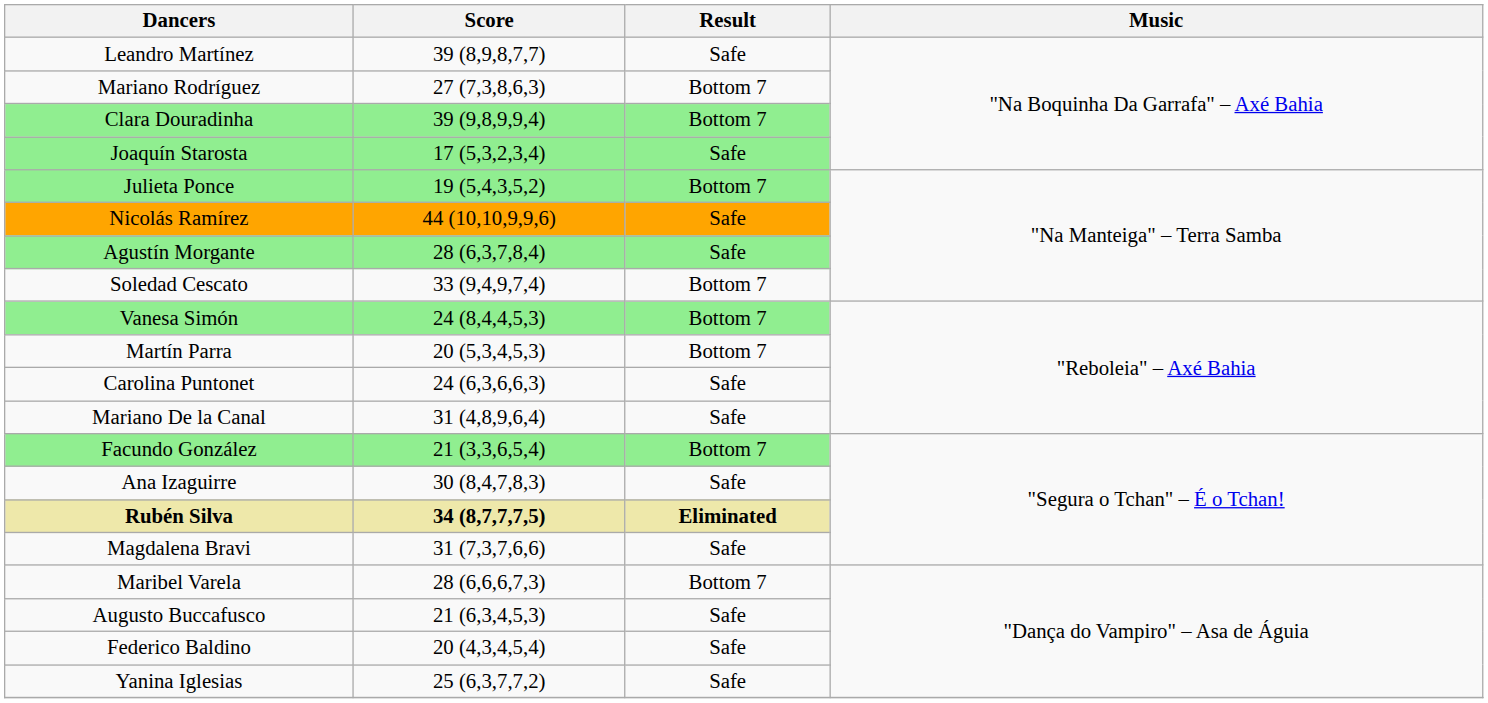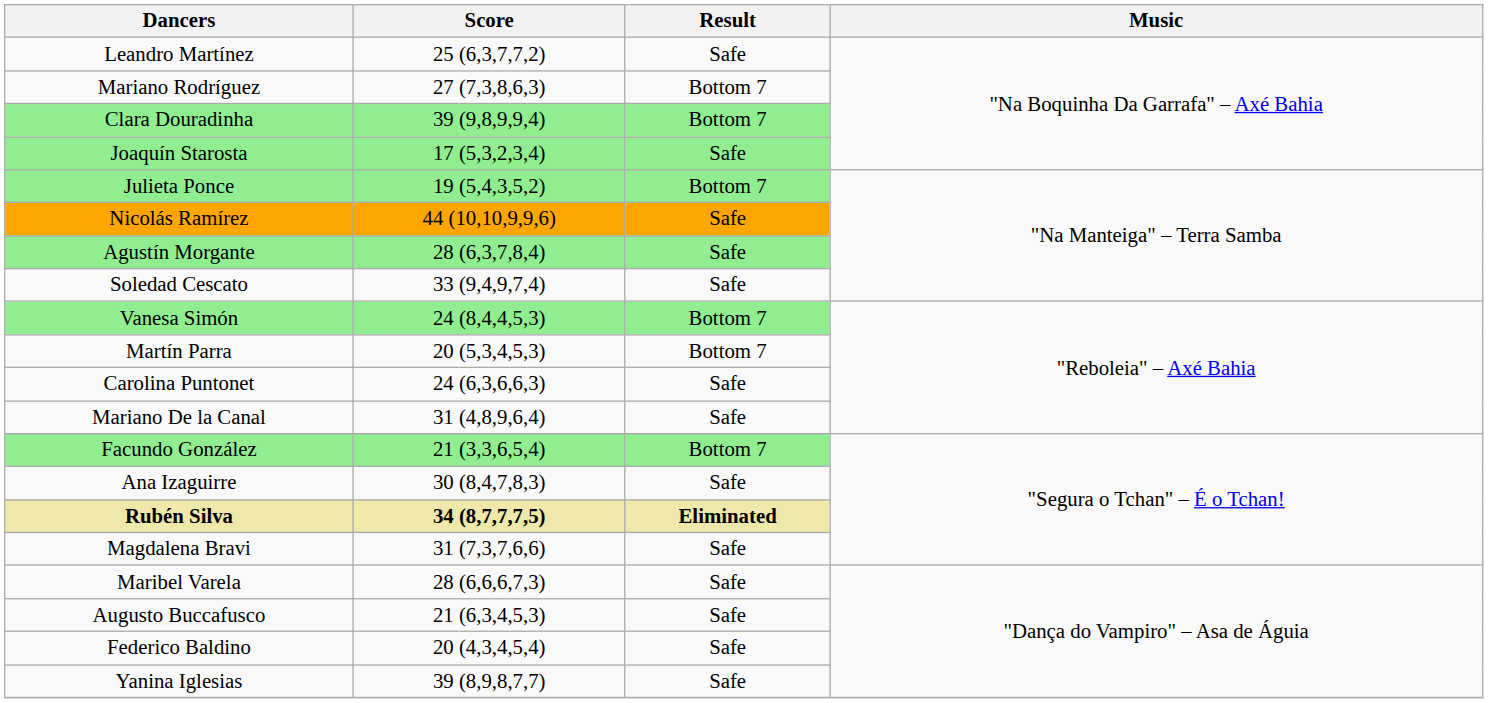Leandro Martínez | Score: 39 (8,9,8,7,7) -> 25 (6,3,7,7,2)
Soledad Cescato | Result: Bottom 7 -> Safe
Maribel Varela | Result: Bottom 7 -> Safe
Yanina Iglesias | Score: 25 (6,3,7,7,2) -> 39 (8,9,8,7,7)
